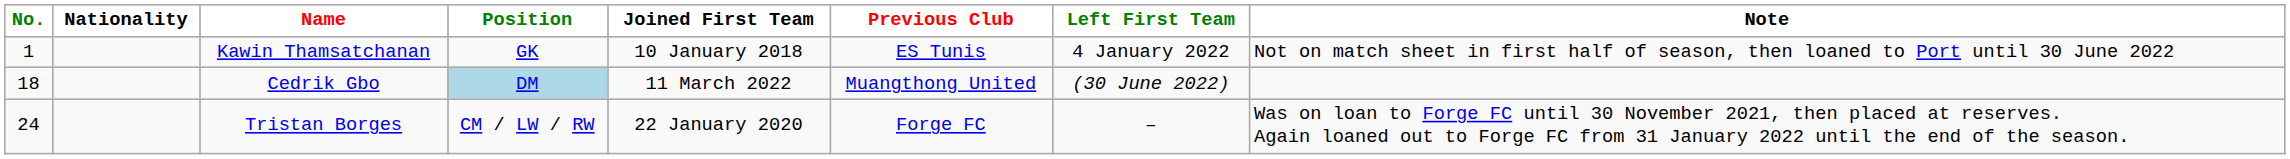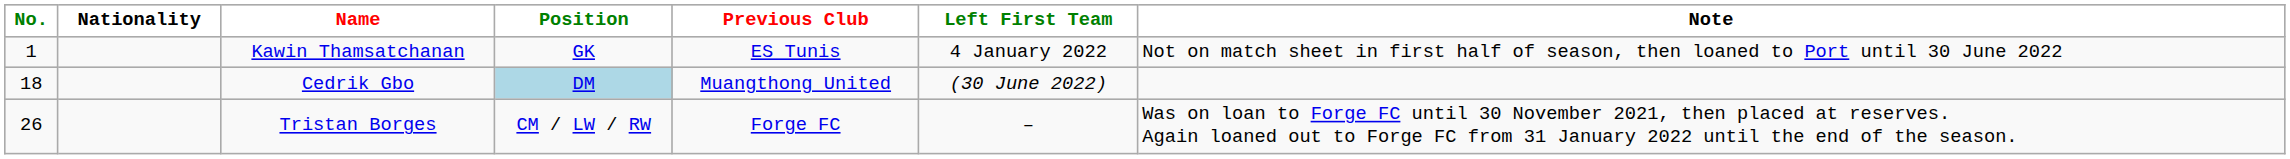- column: Joined First Team | 10 January 2018 | 11 March 2022 | 22 January 2020
Tristan Borges | No.: 24 -> 26
